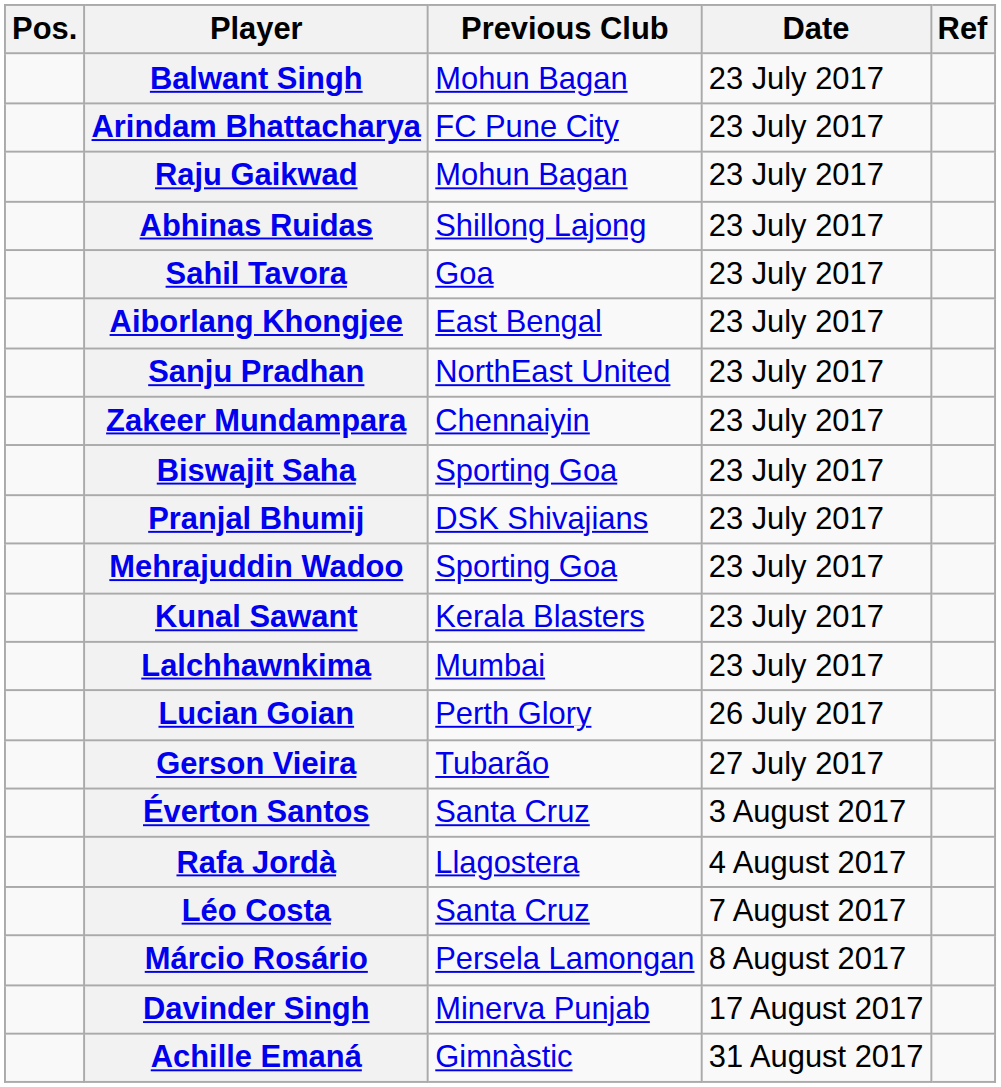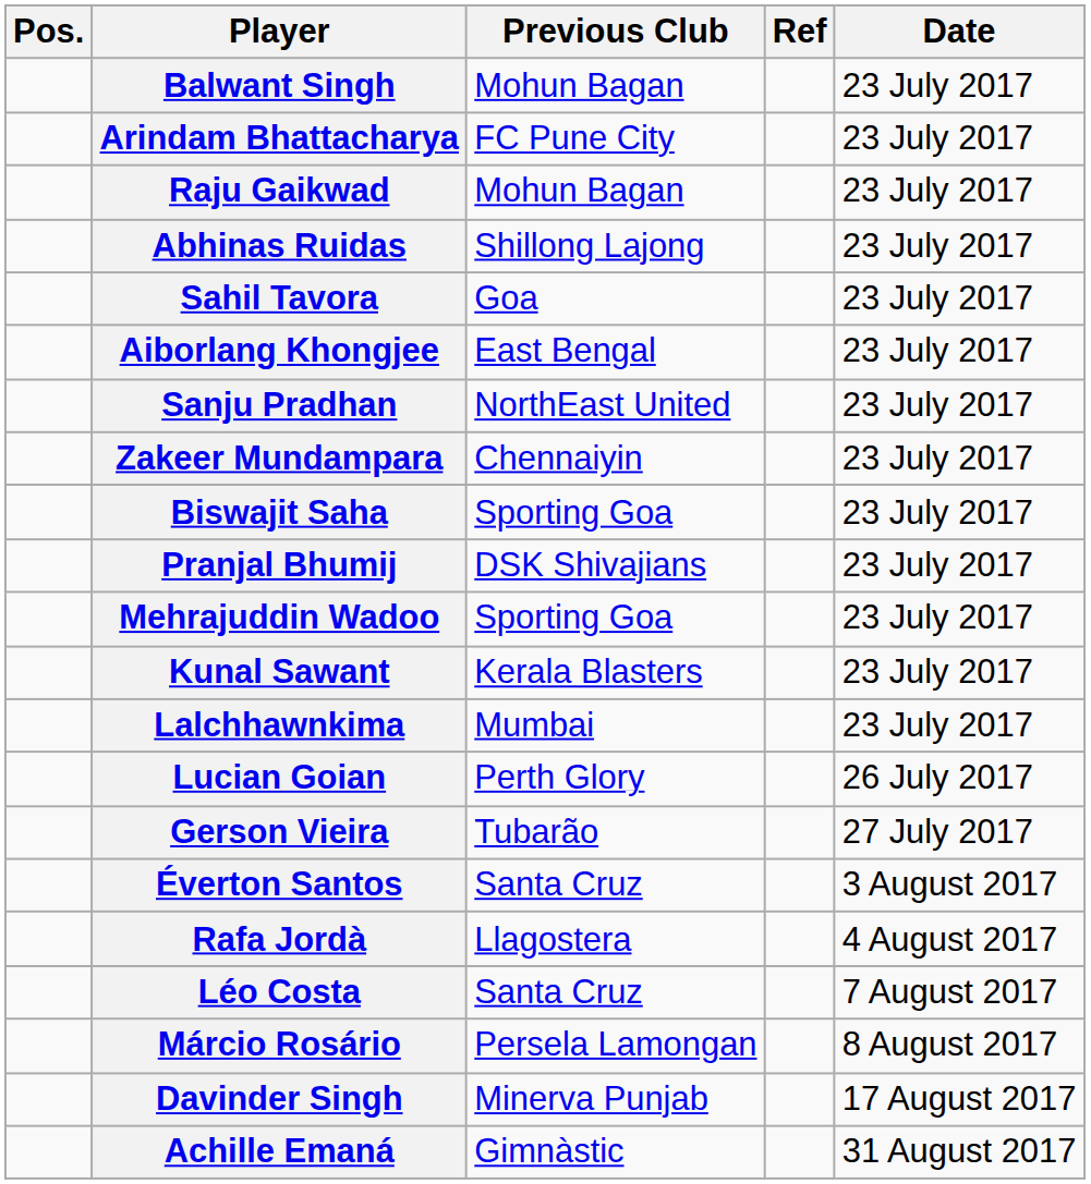columns swapped: Date <-> Ref
